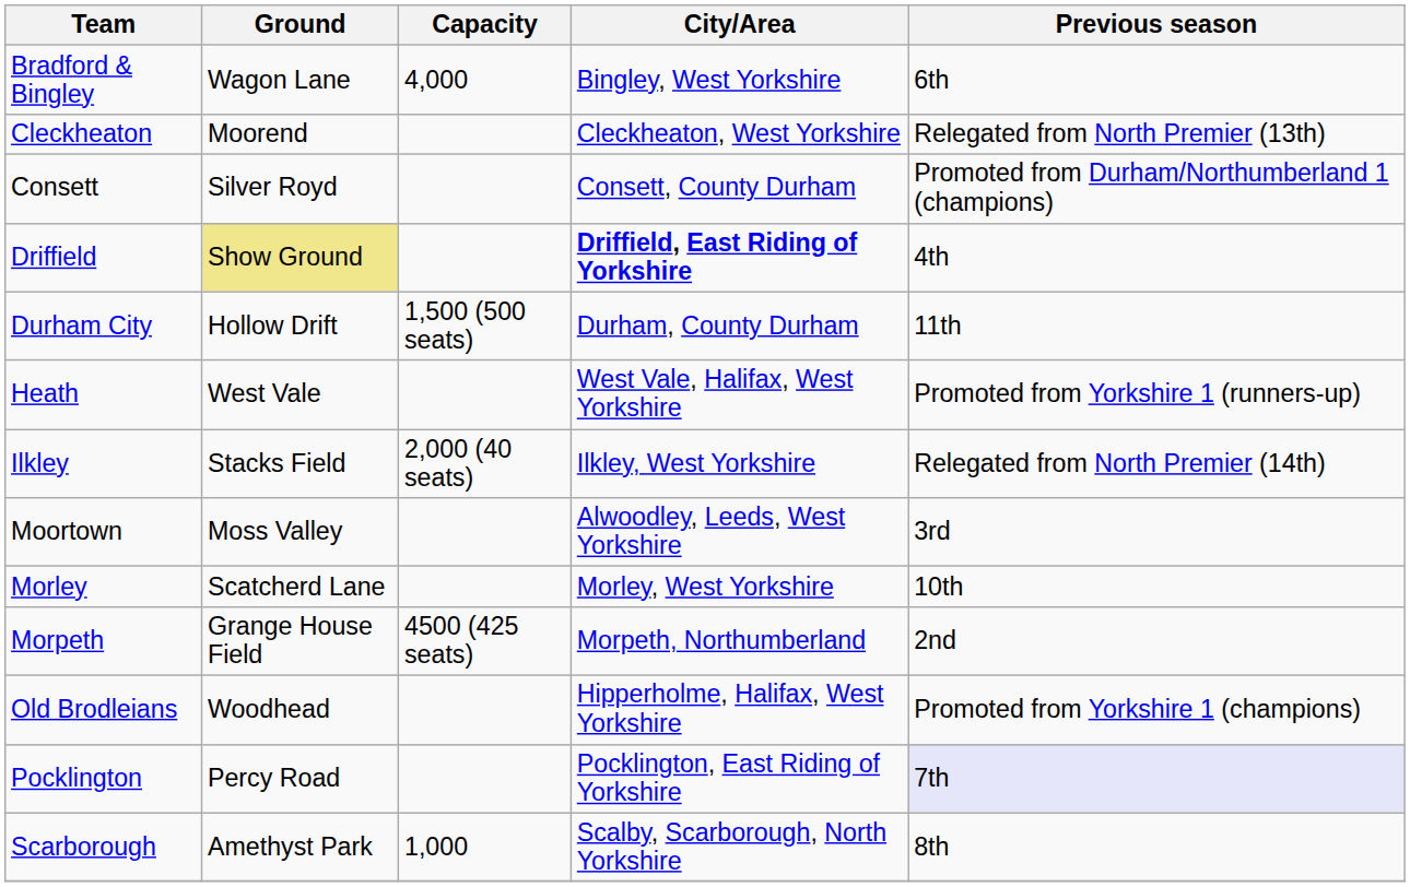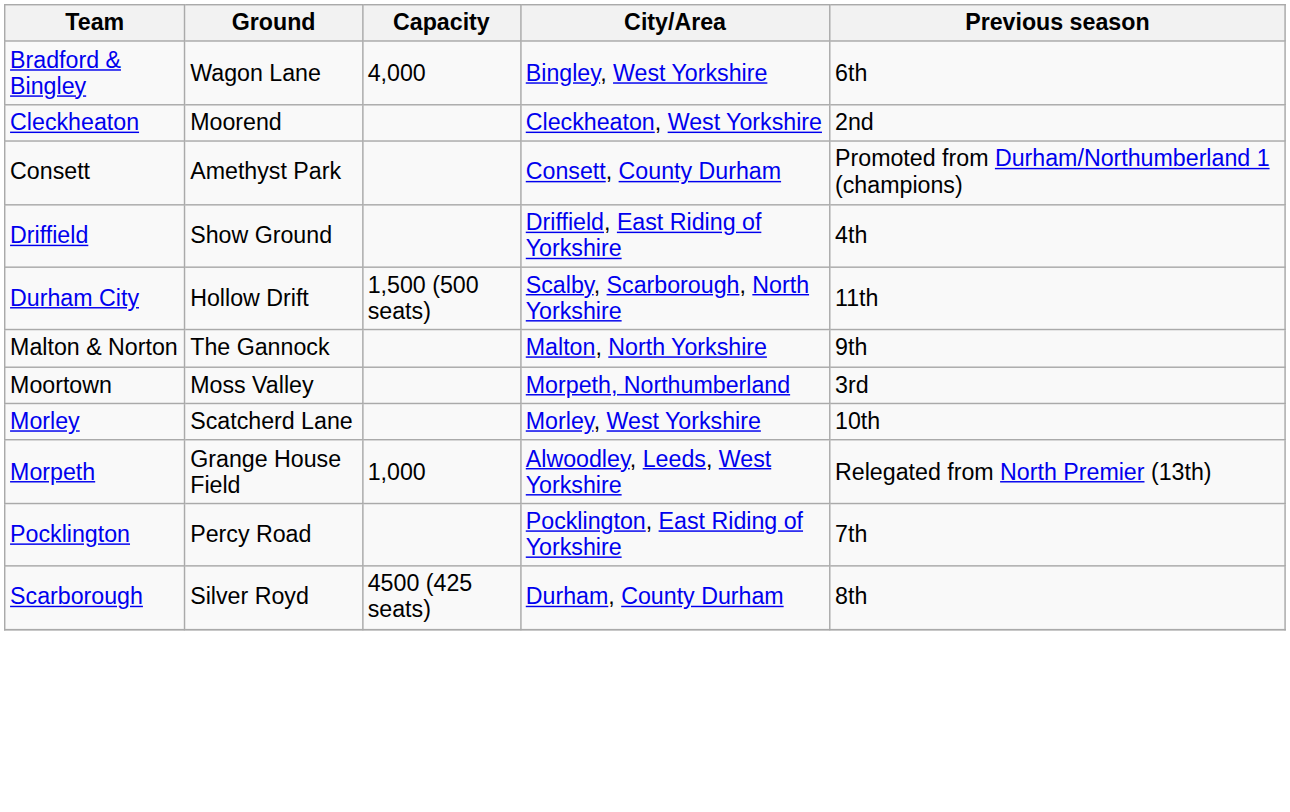Cleckheaton | Previous season: Relegated from North Premier (13th) -> 2nd
Consett | Ground: Silver Royd -> Amethyst Park
Driffield | Ground: khaki background -> no background
Driffield | City/Area: bold -> normal
Durham City | City/Area: Durham, County Durham -> Scalby, Scarborough, North Yorkshire
- row: Heath | West Vale | West Vale, Halifax, West Yorkshire | Promoted from Yorkshire 1 (runners-up)
- row: Ilkley | Stacks Field | 2,000 (40 seats) | Ilkley, West Yorkshire | Relegated from North Premier (14th)
+ row: Malton & Norton | The Gannock | Malton, North Yorkshire | 9th
Moortown | City/Area: Alwoodley, Leeds, West Yorkshire -> Morpeth, Northumberland
Morpeth | Capacity: 4500 (425 seats) -> 1,000
Morpeth | City/Area: Morpeth, Northumberland -> Alwoodley, Leeds, West Yorkshire
Morpeth | Previous season: 2nd -> Relegated from North Premier (13th)
- row: Old Brodleians | Woodhead | Hipperholme, Halifax, West Yorkshire | Promoted from Yorkshire 1 (champions)
Pocklington | Previous season: lavender background -> no background
Scarborough | Ground: Amethyst Park -> Silver Royd
Scarborough | Capacity: 1,000 -> 4500 (425 seats)
Scarborough | City/Area: Scalby, Scarborough, North Yorkshire -> Durham, County Durham
